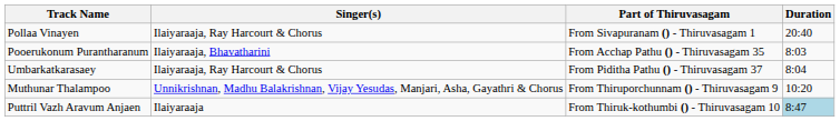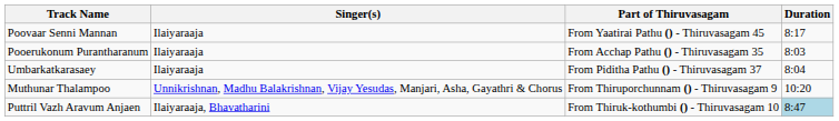+ row: Poovaar Senni Mannan | Ilaiyaraaja | From Yaatirai Pathu () - Thiruvasagam 45 | 8:17
- row: Pollaa Vinayen | Ilaiyaraaja, Ray Harcourt & Chorus | From Sivapuranam () - Thiruvasagam 1 | 20:40
Pooerukonum Purantharanum | Singer(s): Ilaiyaraaja, Bhavatharini -> Ilaiyaraaja
Umbarkatkarasaey | Singer(s): Ilaiyaraaja, Ray Harcourt & Chorus -> Ilaiyaraaja
Puttril Vazh Aravum Anjaen | Singer(s): Ilaiyaraaja -> Ilaiyaraaja, Bhavatharini
